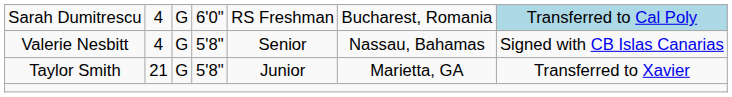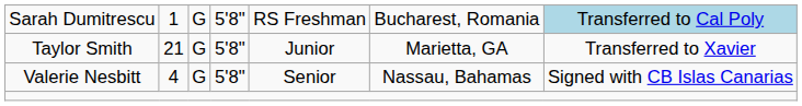Sarah Dumitrescu | column 2: 4 -> 1
Sarah Dumitrescu | column 4: 6'0" -> 5'8"
rows swapped: Valerie Nesbitt <-> Taylor Smith
